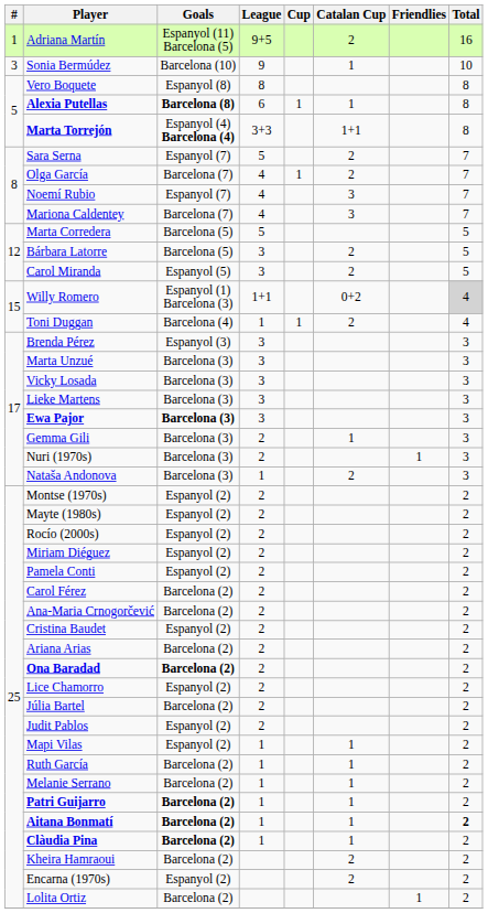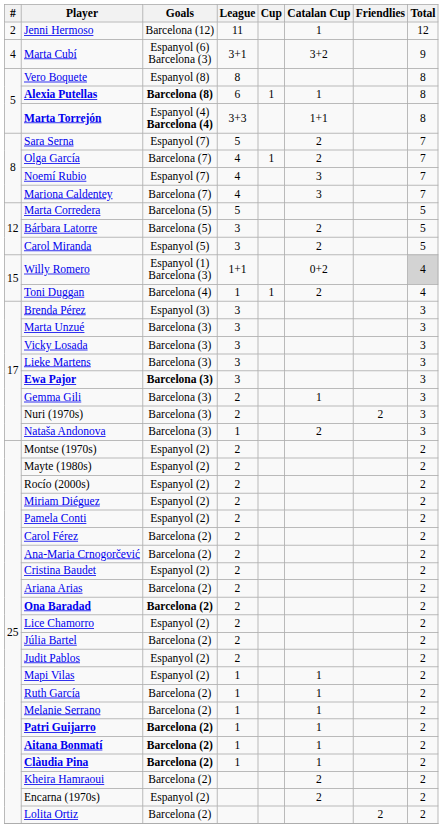- row: 1 | Adriana Martín | Espanyol (11) Barcelona (5) | 9+5 | 2 | 16
+ row: 2 | Jenni Hermoso | Barcelona (12) | 11 | 1 | 12
- row: 3 | Sonia Bermúdez | Barcelona (10) | 9 | 1 | 10
+ row: 4 | Marta Cubí | Espanyol (6) Barcelona (3) | 3+1 | 3+2 | 9
Nuri (1970s) | Friendlies: 1 -> 2
Aitana Bonmatí | Total: bold -> normal
Lolita Ortiz | Friendlies: 1 -> 2
